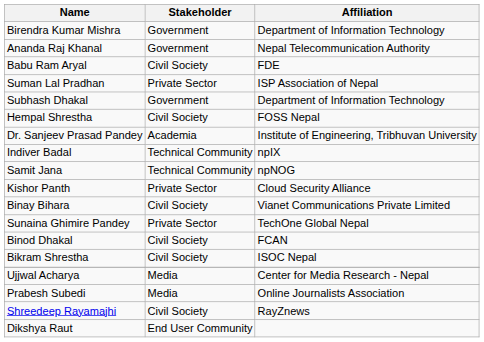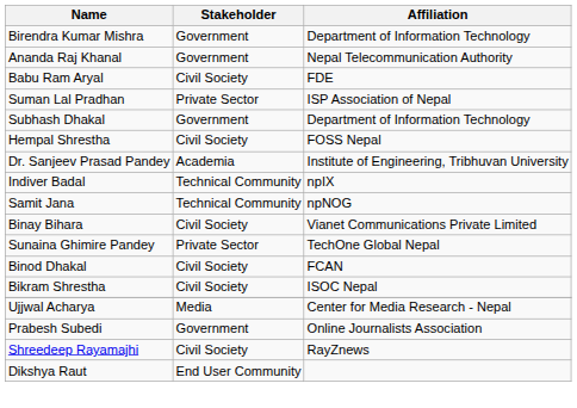- row: Kishor Panth | Private Sector | Cloud Security Alliance
Prabesh Subedi | Stakeholder: Media -> Government
